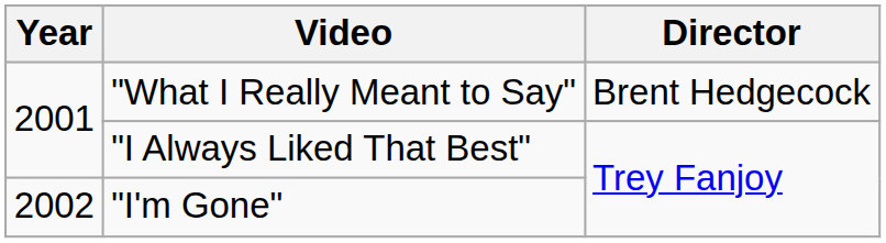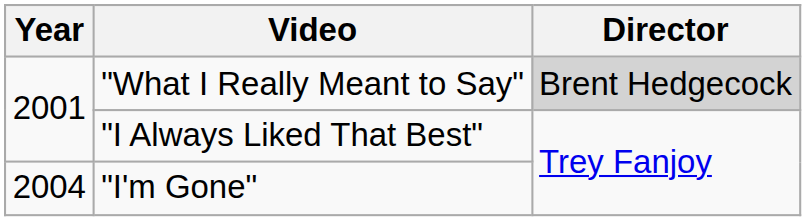"What I Really Meant to Say" | Director: no background -> lightgrey background
"I'm Gone" | Year: 2002 -> 2004
